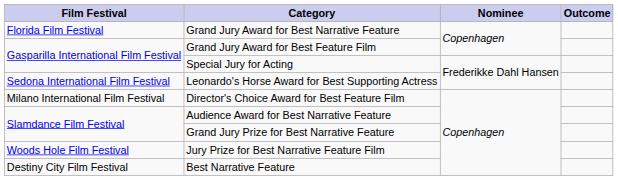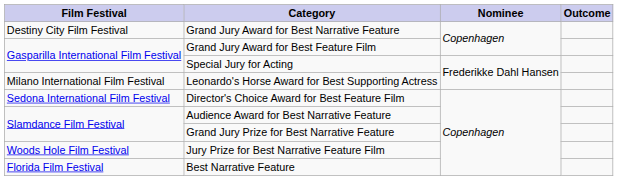Grand Jury Award for Best Narrative Feature | Film Festival: Florida Film Festival -> Destiny City Film Festival
Leonardo's Horse Award for Best Supporting Actress | Film Festival: Sedona International Film Festival -> Milano International Film Festival
Director's Choice Award for Best Feature Film | Film Festival: Milano International Film Festival -> Sedona International Film Festival
Best Narrative Feature | Film Festival: Destiny City Film Festival -> Florida Film Festival
